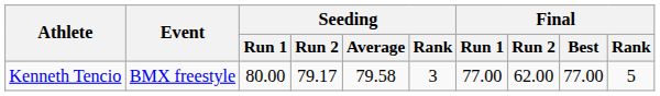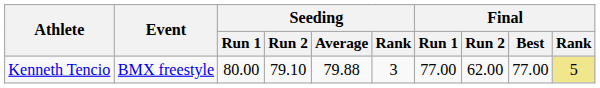Kenneth Tencio | Seeding / Run 2: 79.17 -> 79.10
Kenneth Tencio | Seeding / Average: 79.58 -> 79.88
Kenneth Tencio | Final / Rank: no background -> khaki background
